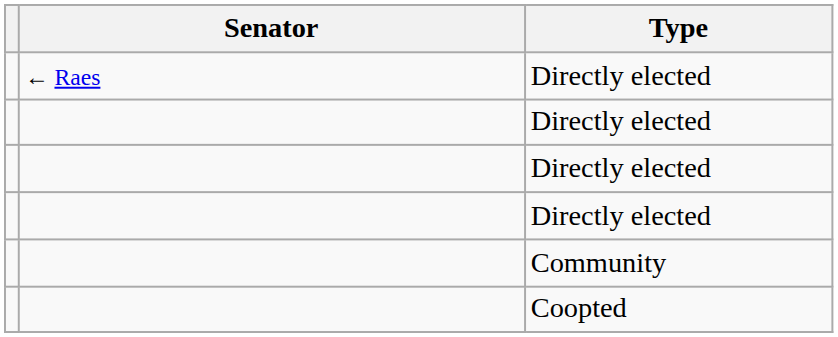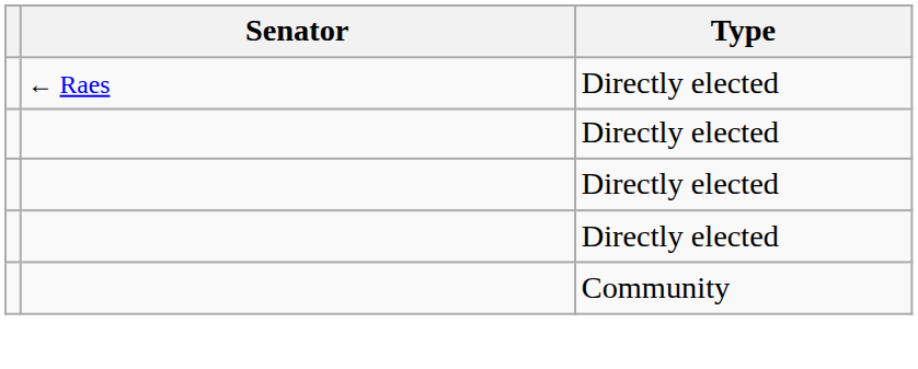- row: Coopted
